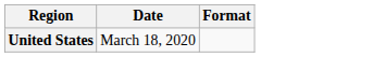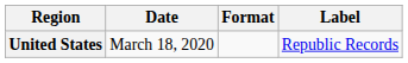+ column: Label | Republic Records
